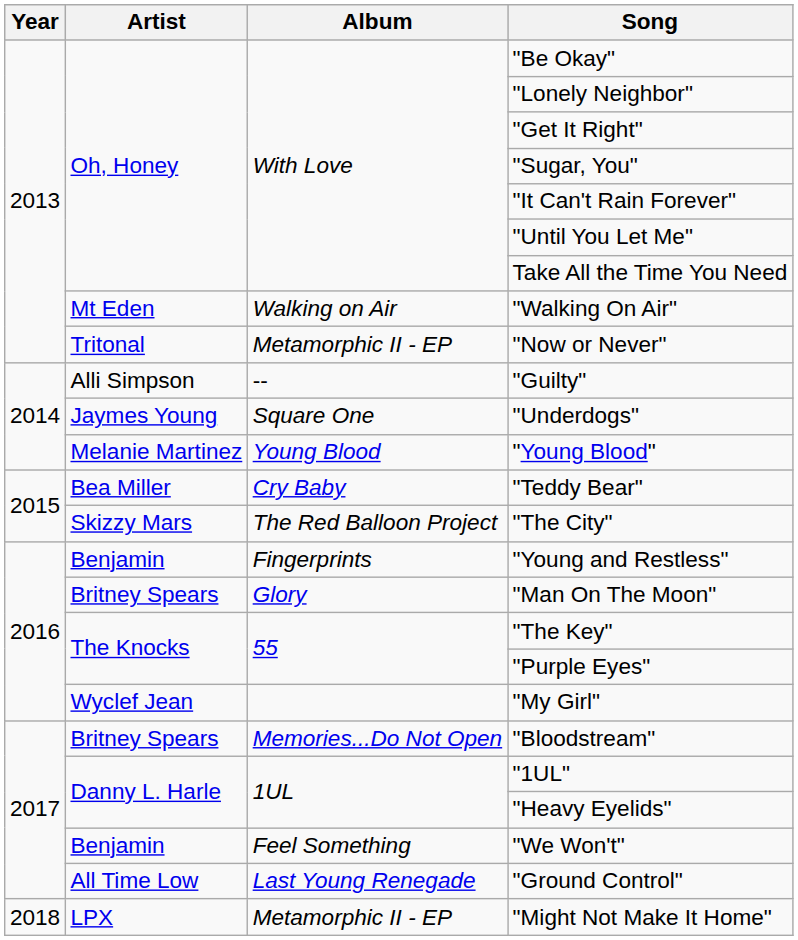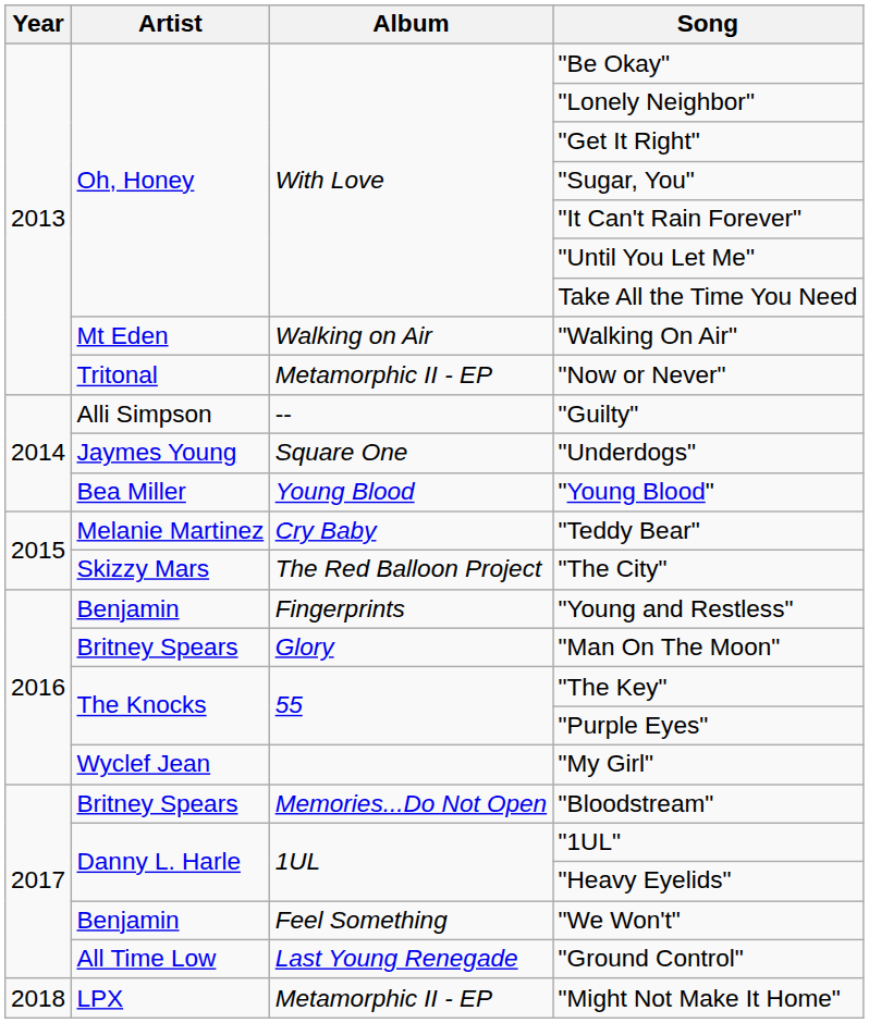"Young Blood" | Artist: Melanie Martinez -> Bea Miller
"Teddy Bear" | Artist: Bea Miller -> Melanie Martinez
